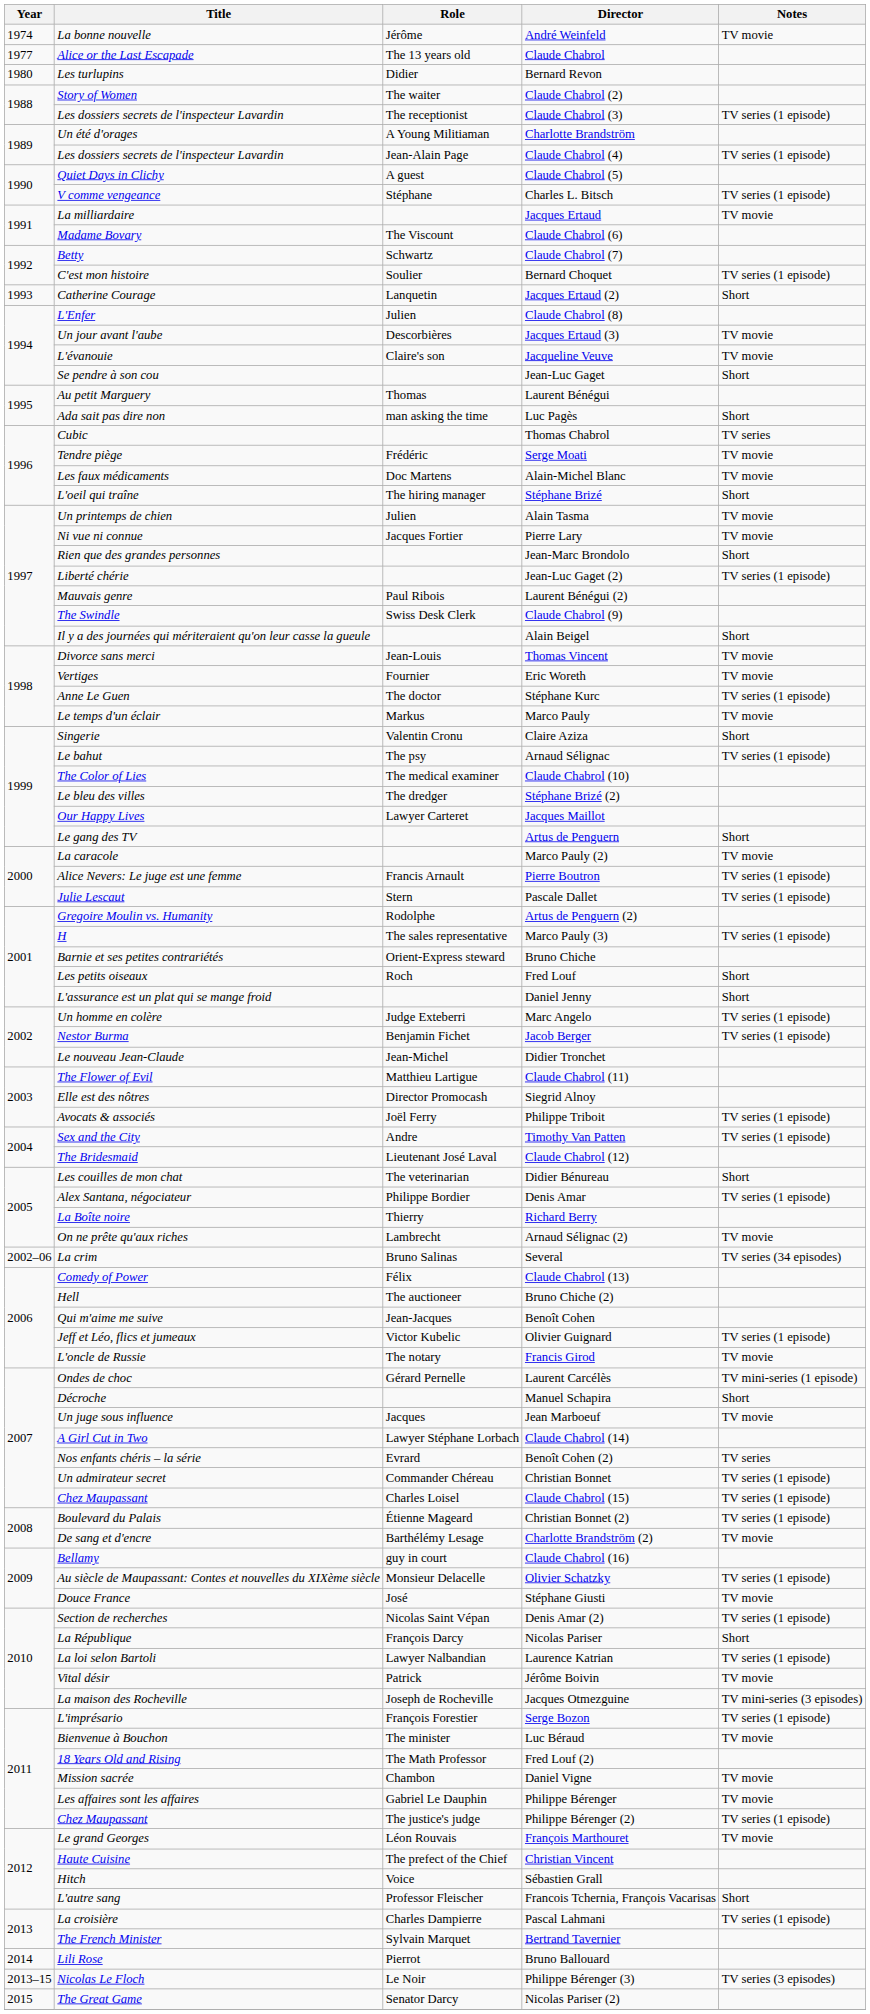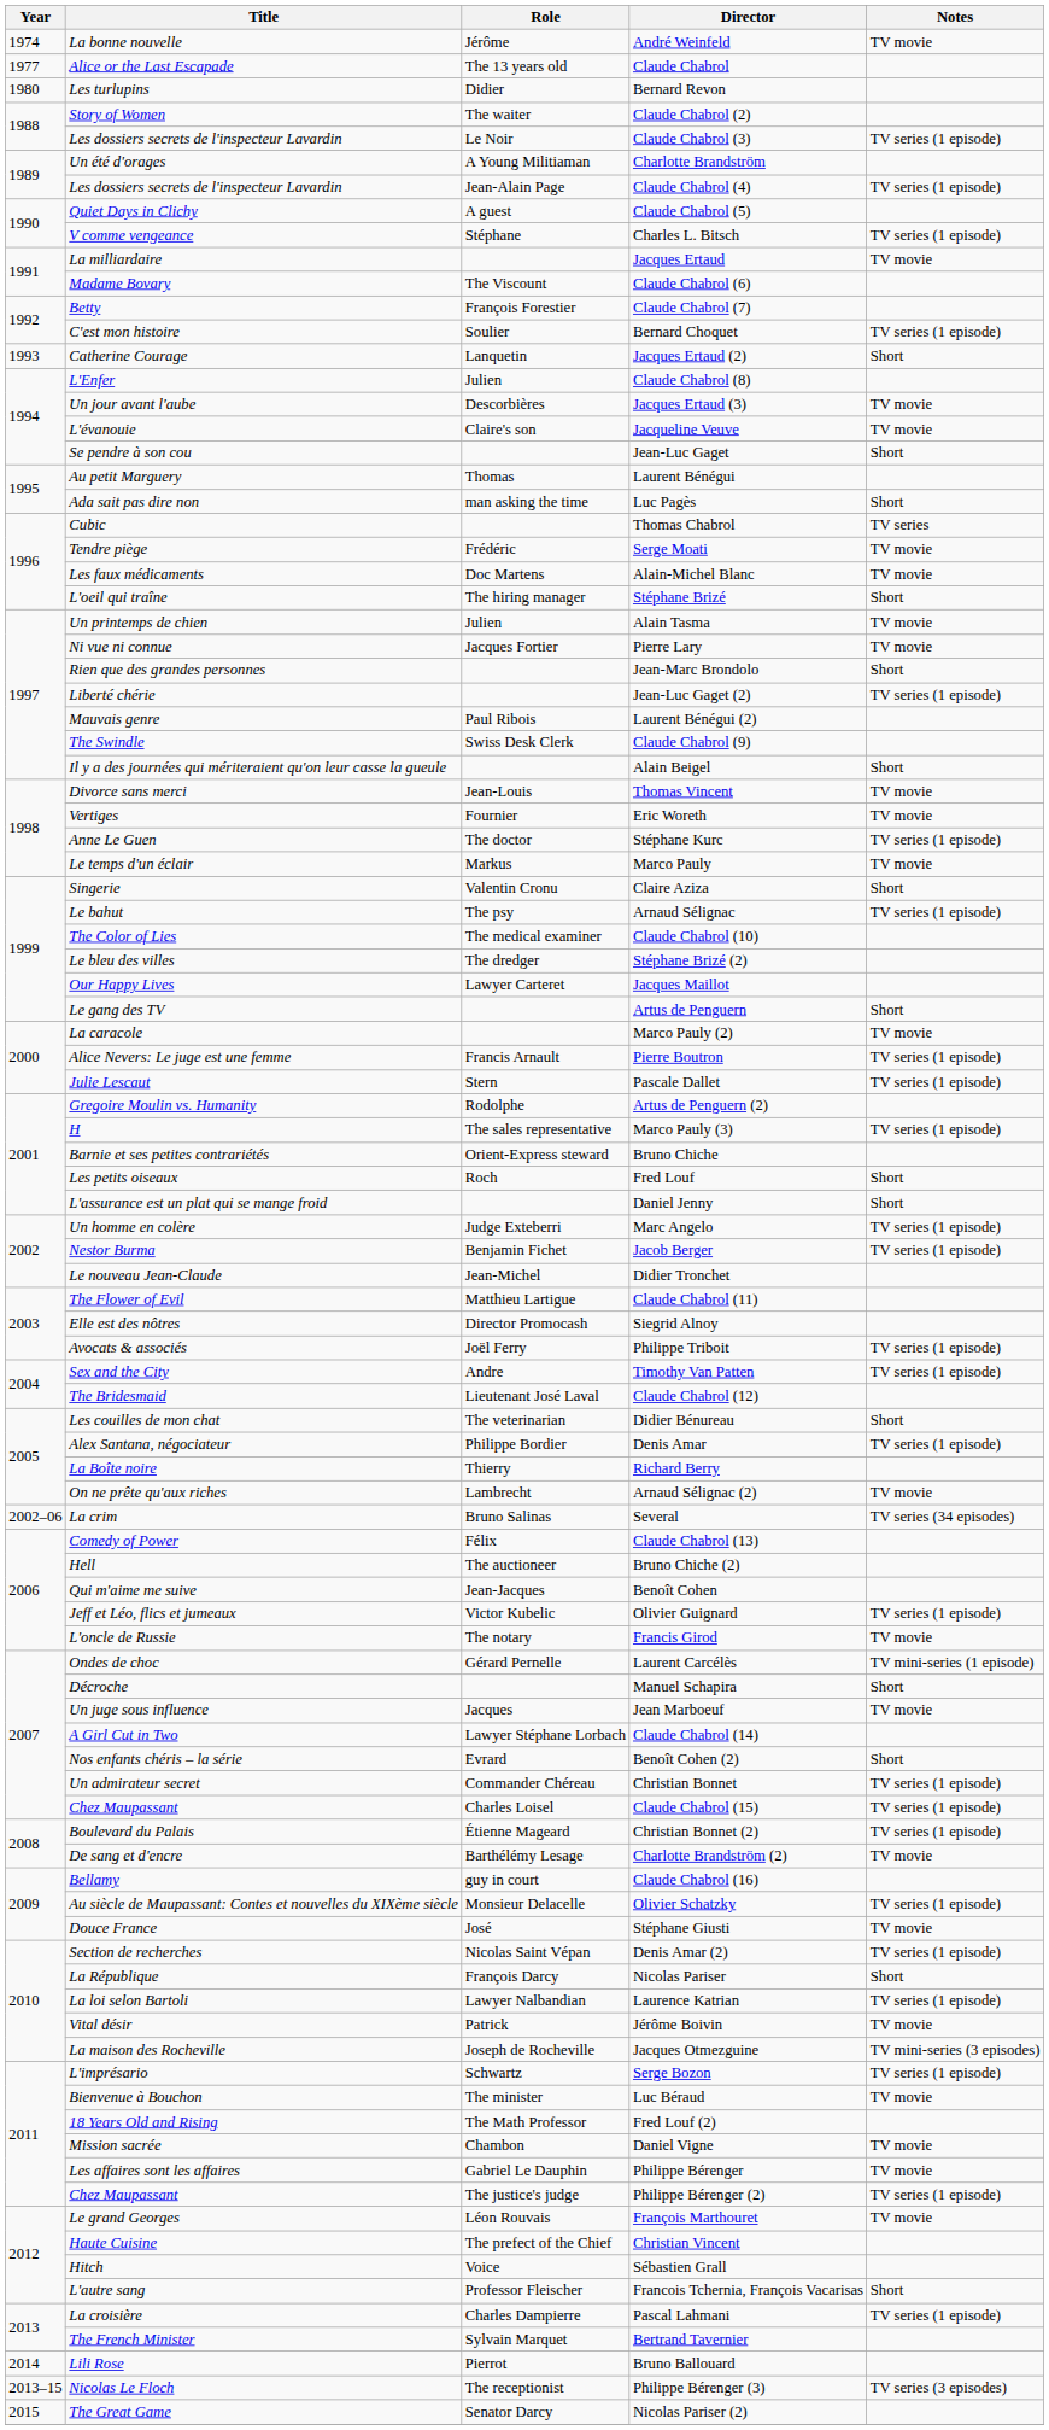Claude Chabrol (3) | Role: The receptionist -> Le Noir
Claude Chabrol (7) | Role: Schwartz -> François Forestier
Benoît Cohen (2) | Notes: TV series -> Short
Serge Bozon | Role: François Forestier -> Schwartz
Philippe Bérenger (3) | Role: Le Noir -> The receptionist
